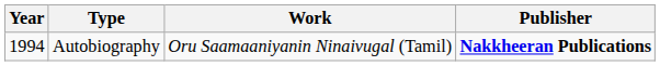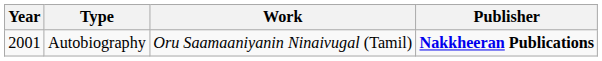Autobiography | Year: 1994 -> 2001
